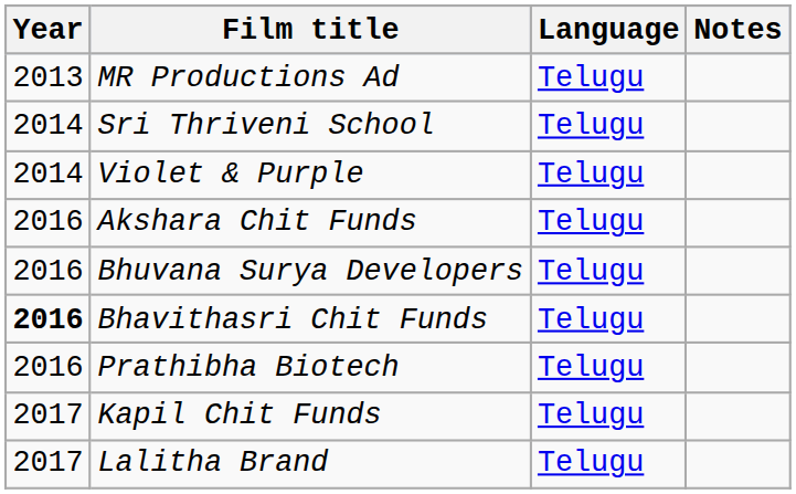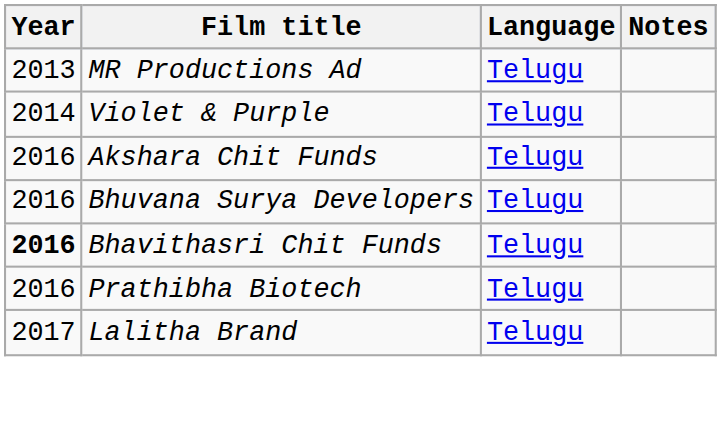- row: 2014 | Sri Thriveni School | Telugu
- row: 2017 | Kapil Chit Funds | Telugu
